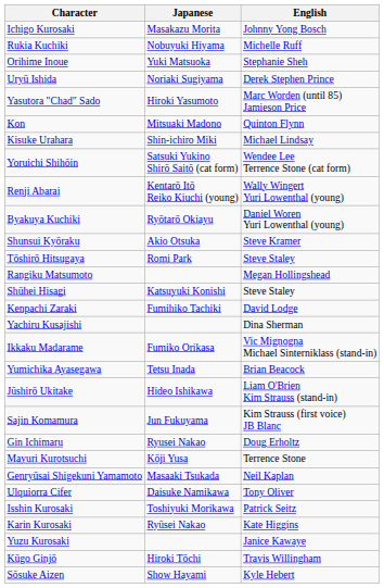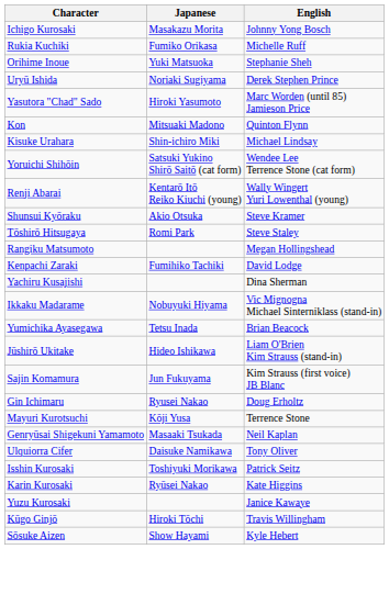Rukia Kuchiki | Japanese: Nobuyuki Hiyama -> Fumiko Orikasa
- row: Byakuya Kuchiki | Ryōtarō Okiayu | Daniel Woren Yuri Lowenthal (young)
- row: Shūhei Hisagi | Katsuyuki Konishi | Steve Staley
Ikkaku Madarame | Japanese: Fumiko Orikasa -> Nobuyuki Hiyama
